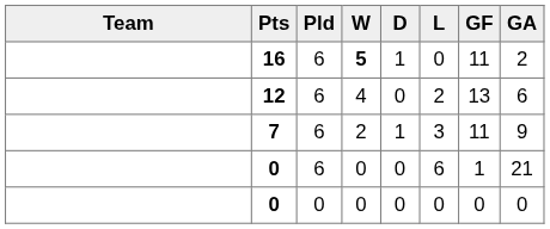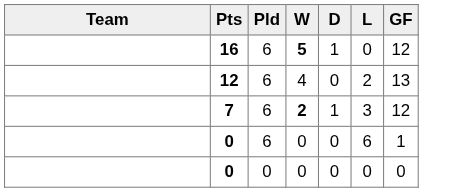- column: GA | 2 | 6 | 9 | 21 | 0
16 | GF: 11 -> 12
7 | W: normal -> bold
7 | GF: 11 -> 12
